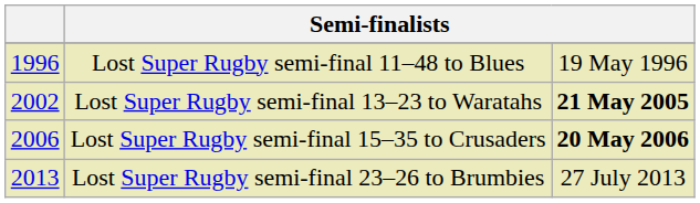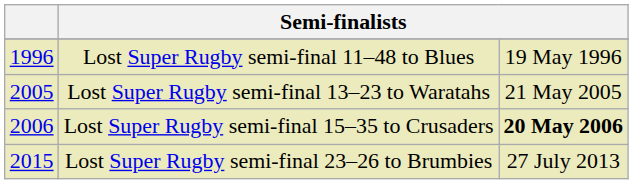Lost Super Rugby semi-final 13–23 to Waratahs | column 1: 2002 -> 2005
Lost Super Rugby semi-final 13–23 to Waratahs | column 3: bold -> normal
Lost Super Rugby semi-final 23–26 to Brumbies | column 1: 2013 -> 2015
